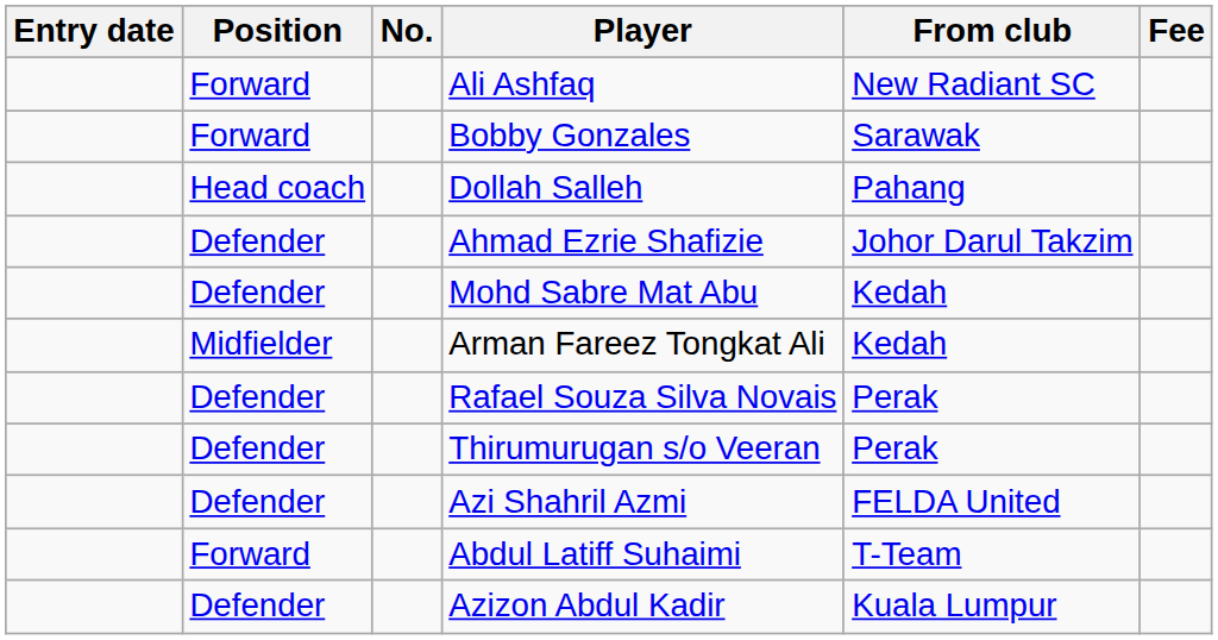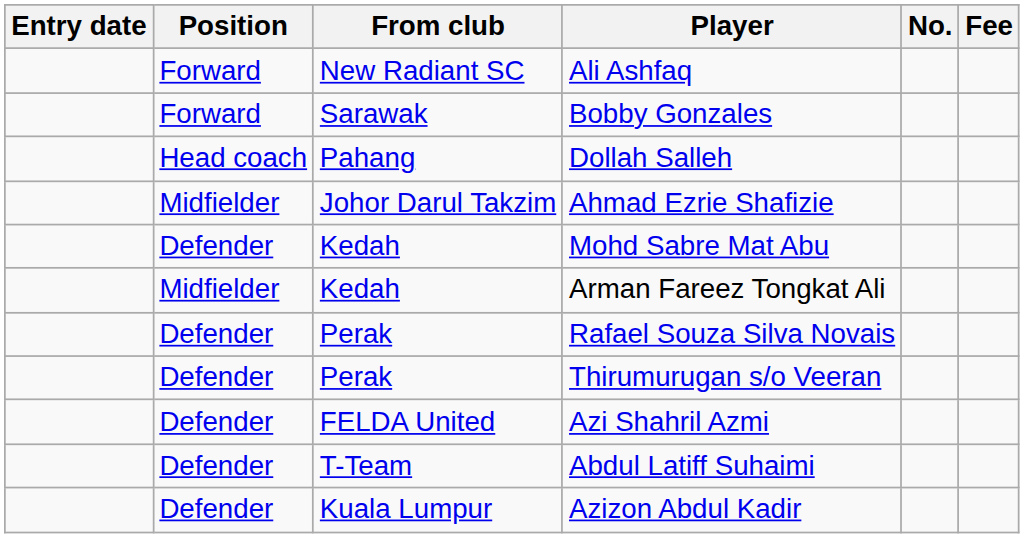columns swapped: No. <-> From club
Ahmad Ezrie Shafizie | Position: Defender -> Midfielder
Abdul Latiff Suhaimi | Position: Forward -> Defender
